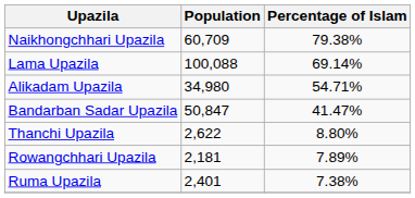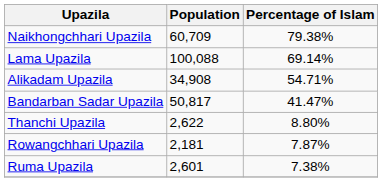Alikadam Upazila | Population: 34,980 -> 34,908
Bandarban Sadar Upazila | Population: 50,847 -> 50,817
Rowangchhari Upazila | Percentage of Islam: 7.89% -> 7.87%
Ruma Upazila | Population: 2,401 -> 2,601
